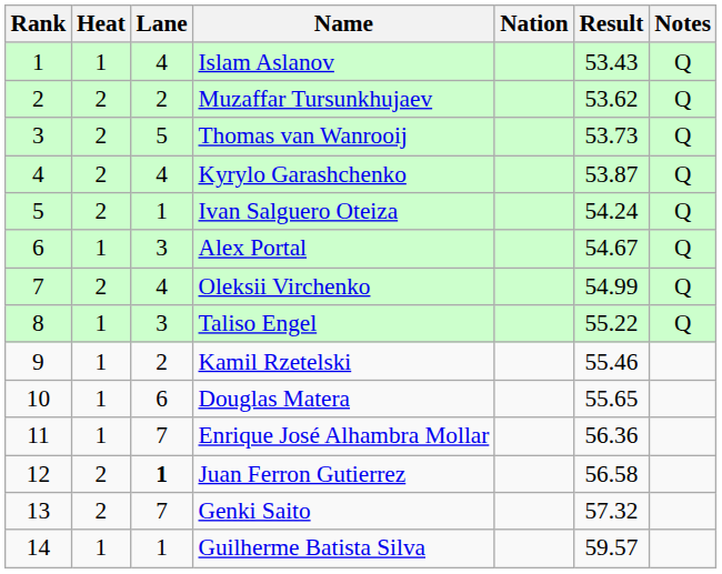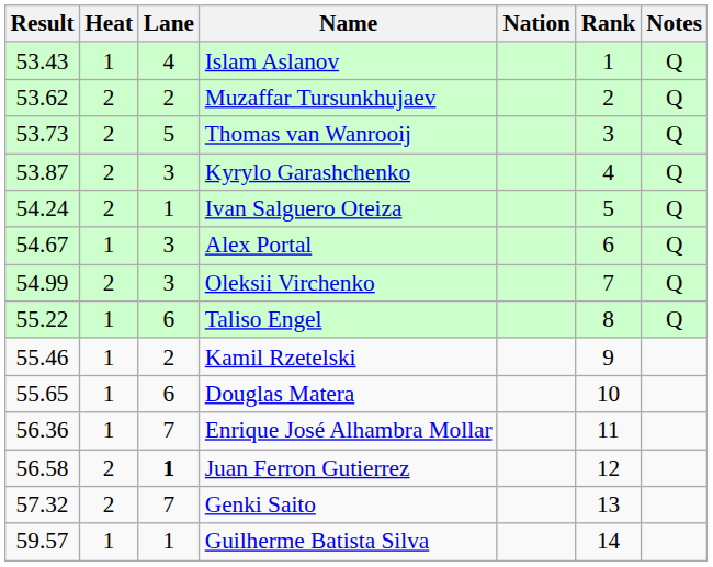columns swapped: Rank <-> Result
Kyrylo Garashchenko | Lane: 4 -> 3
Oleksii Virchenko | Lane: 4 -> 3
Taliso Engel | Lane: 3 -> 6
